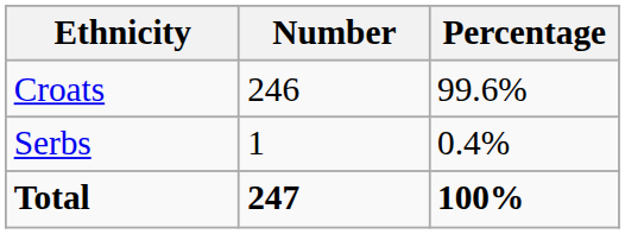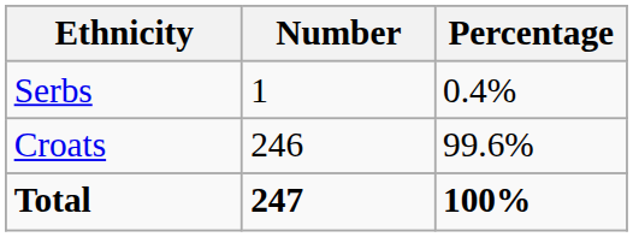rows swapped: Croats <-> Serbs
